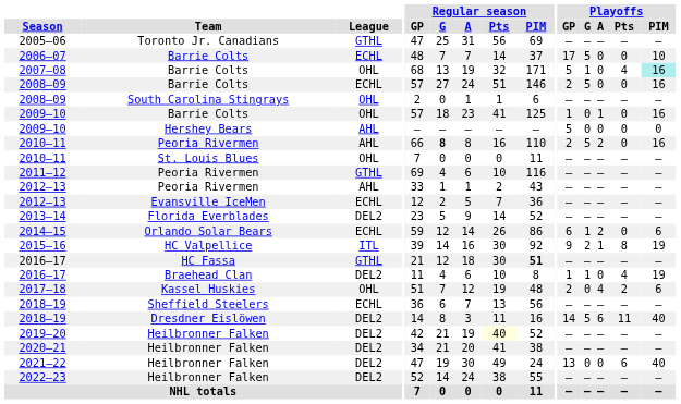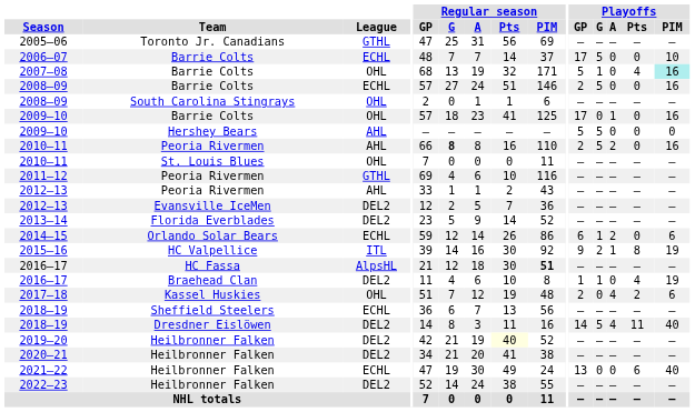2009–10 / Barrie Colts | Playoffs / GP: 1 -> 17
2009–10 / Hershey Bears | Playoffs / G: 0 -> 5
2012–13 / Evansville IceMen | League: ECHL -> DEL2
2016–17 / HC Fassa | League: GTHL -> AlpsHL
2018–19 / Dresdner Eislöwen | Playoffs / A: 6 -> 4
2021–22 | League: DEL2 -> ECHL
